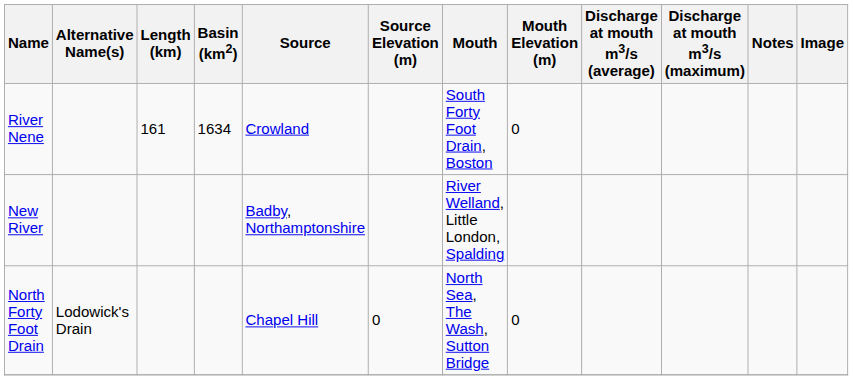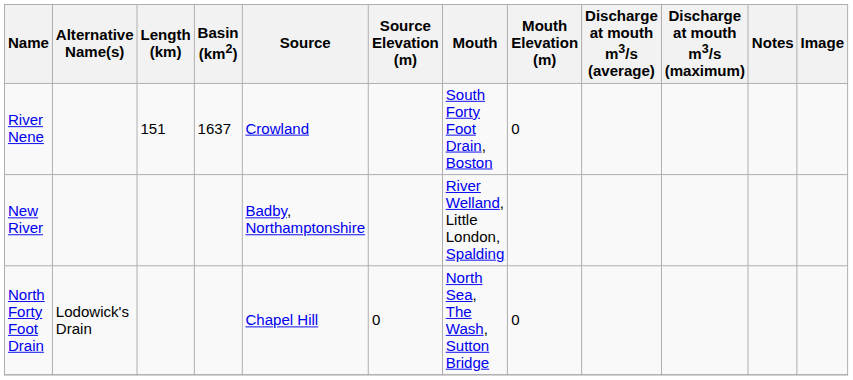River Nene | Length (km): 161 -> 151
River Nene | Basin (km2): 1634 -> 1637
